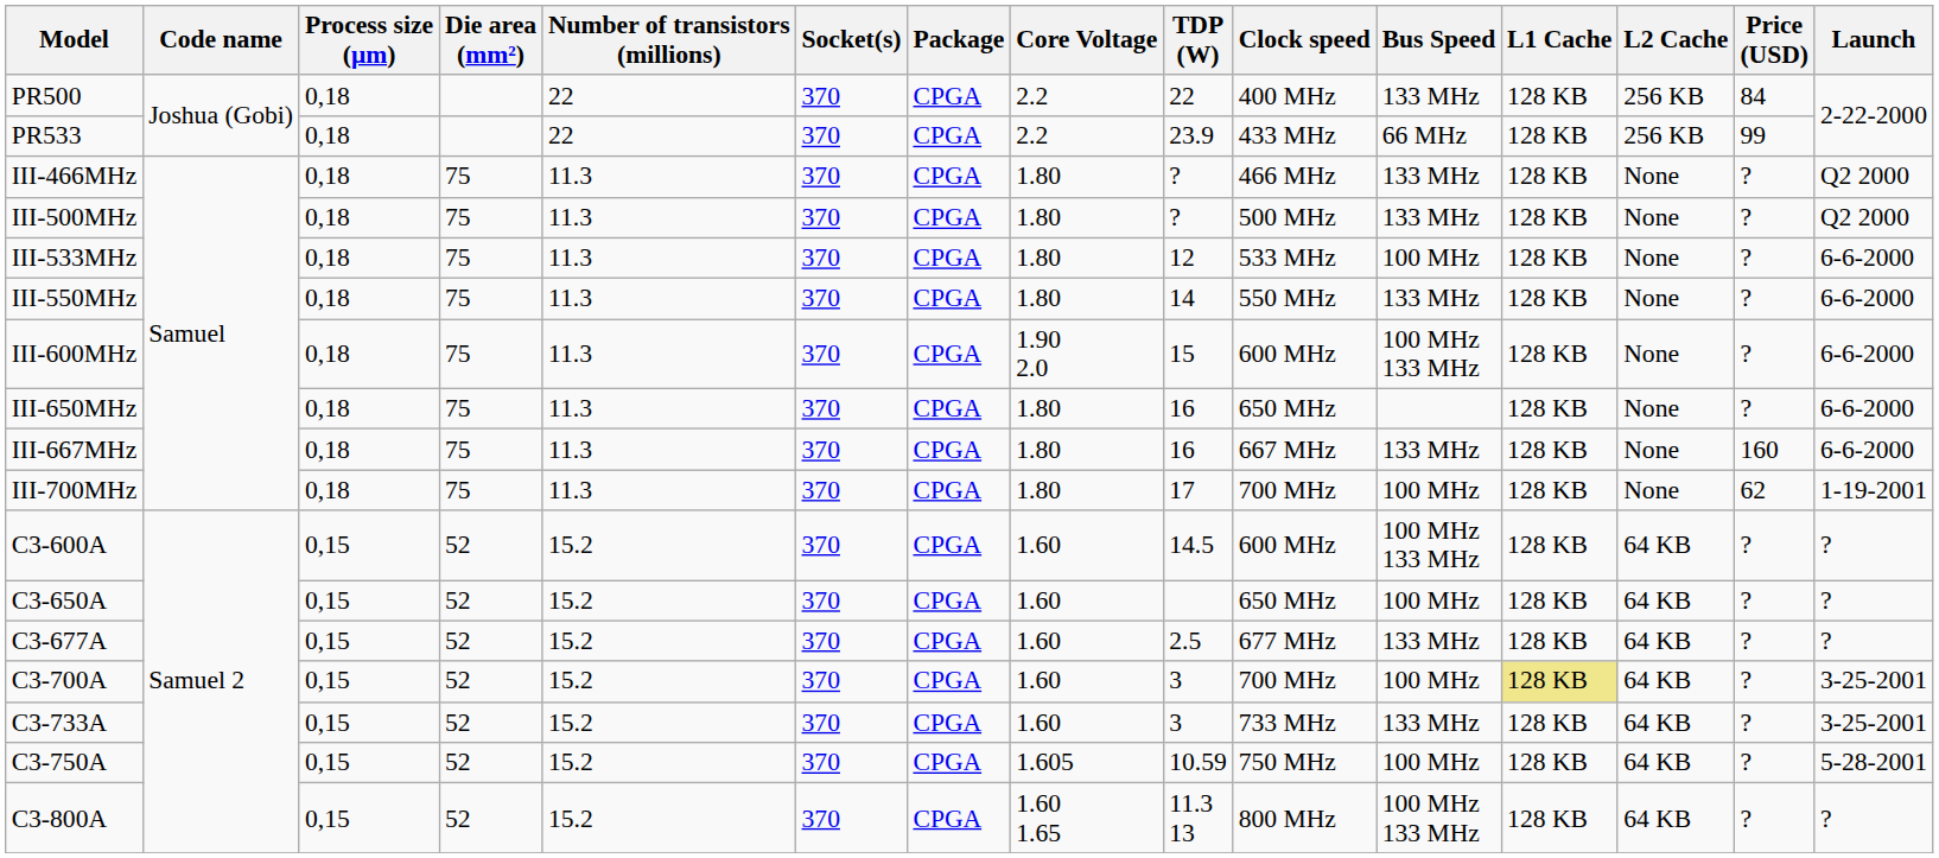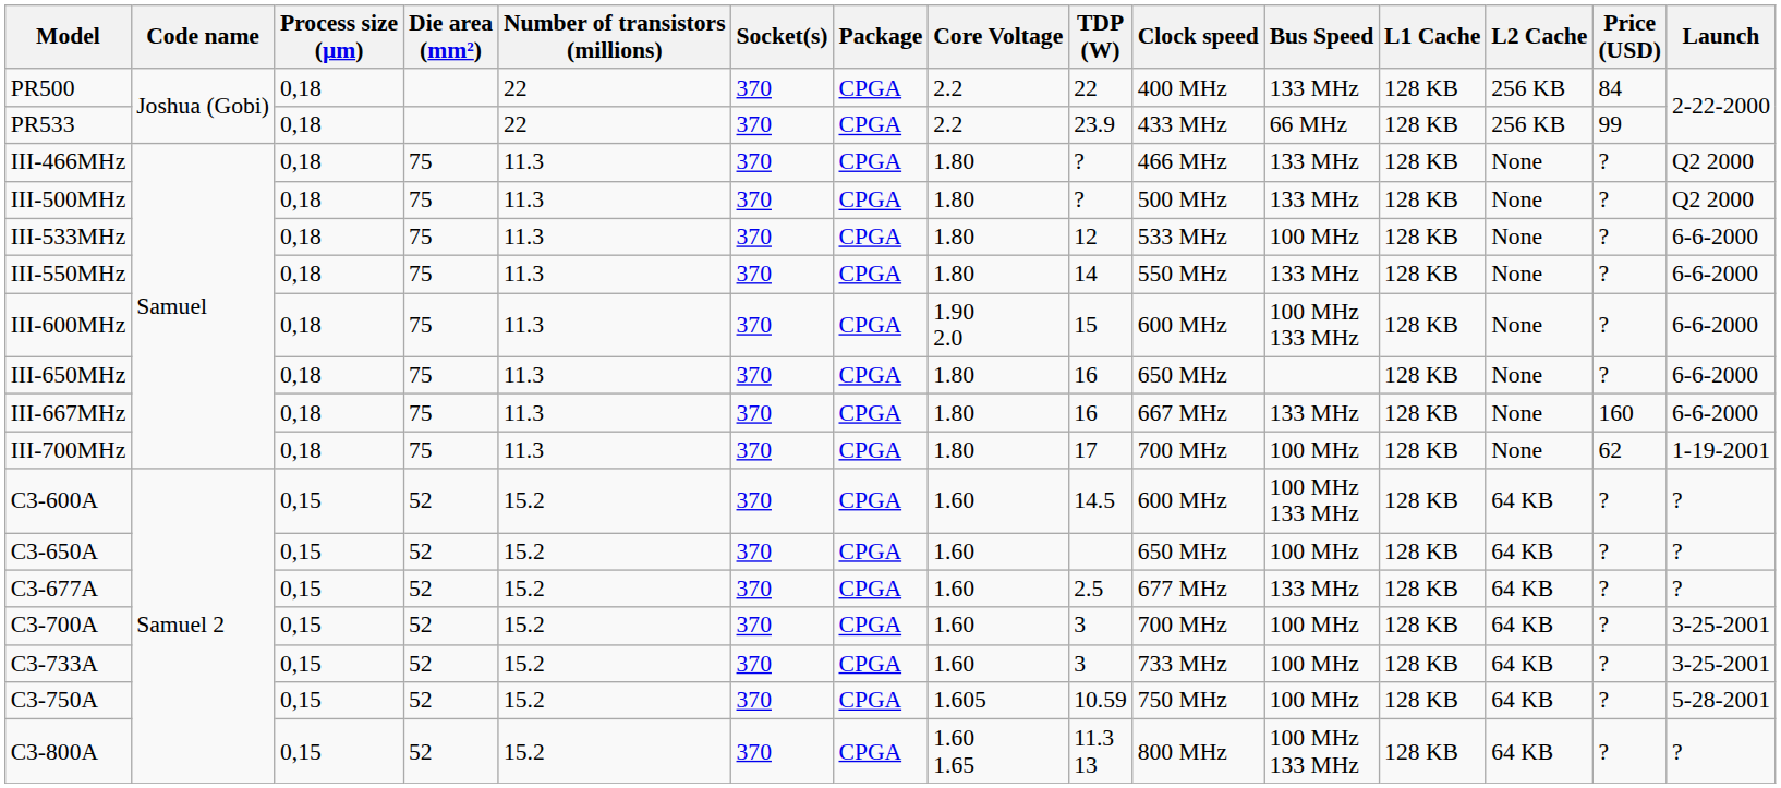C3-700A | L1 Cache: khaki background -> no background
C3-733A | Bus Speed: 133 MHz -> 100 MHz
